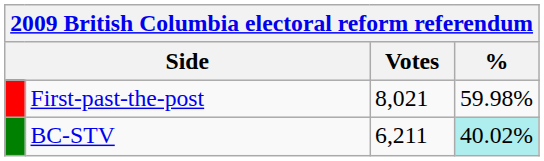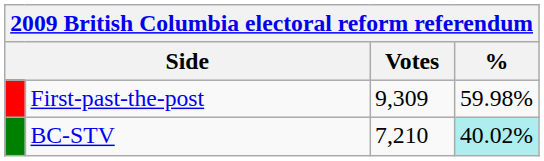First-past-the-post | Votes: 8,021 -> 9,309
BC-STV | Votes: 6,211 -> 7,210
